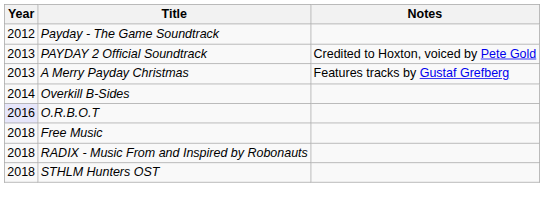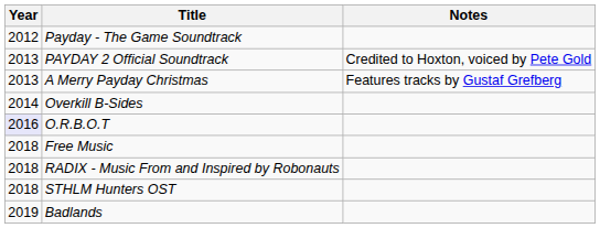+ row: 2019 | Badlands
